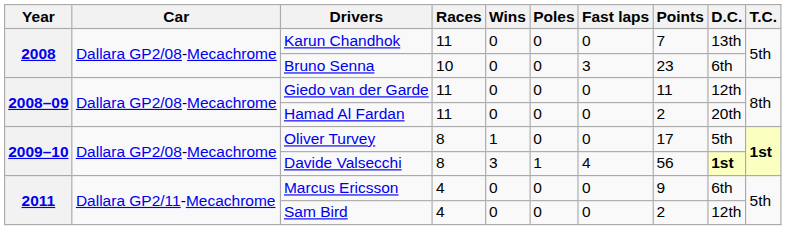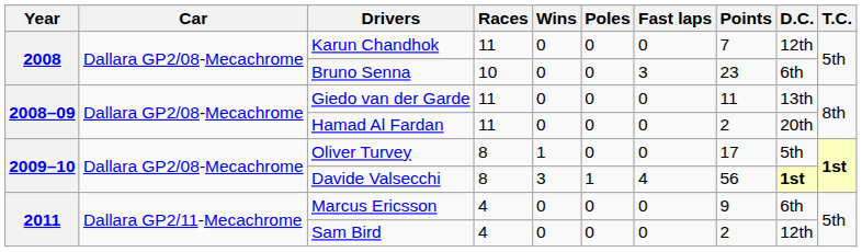Karun Chandhok | D.C.: 13th -> 12th
Giedo van der Garde | D.C.: 12th -> 13th
